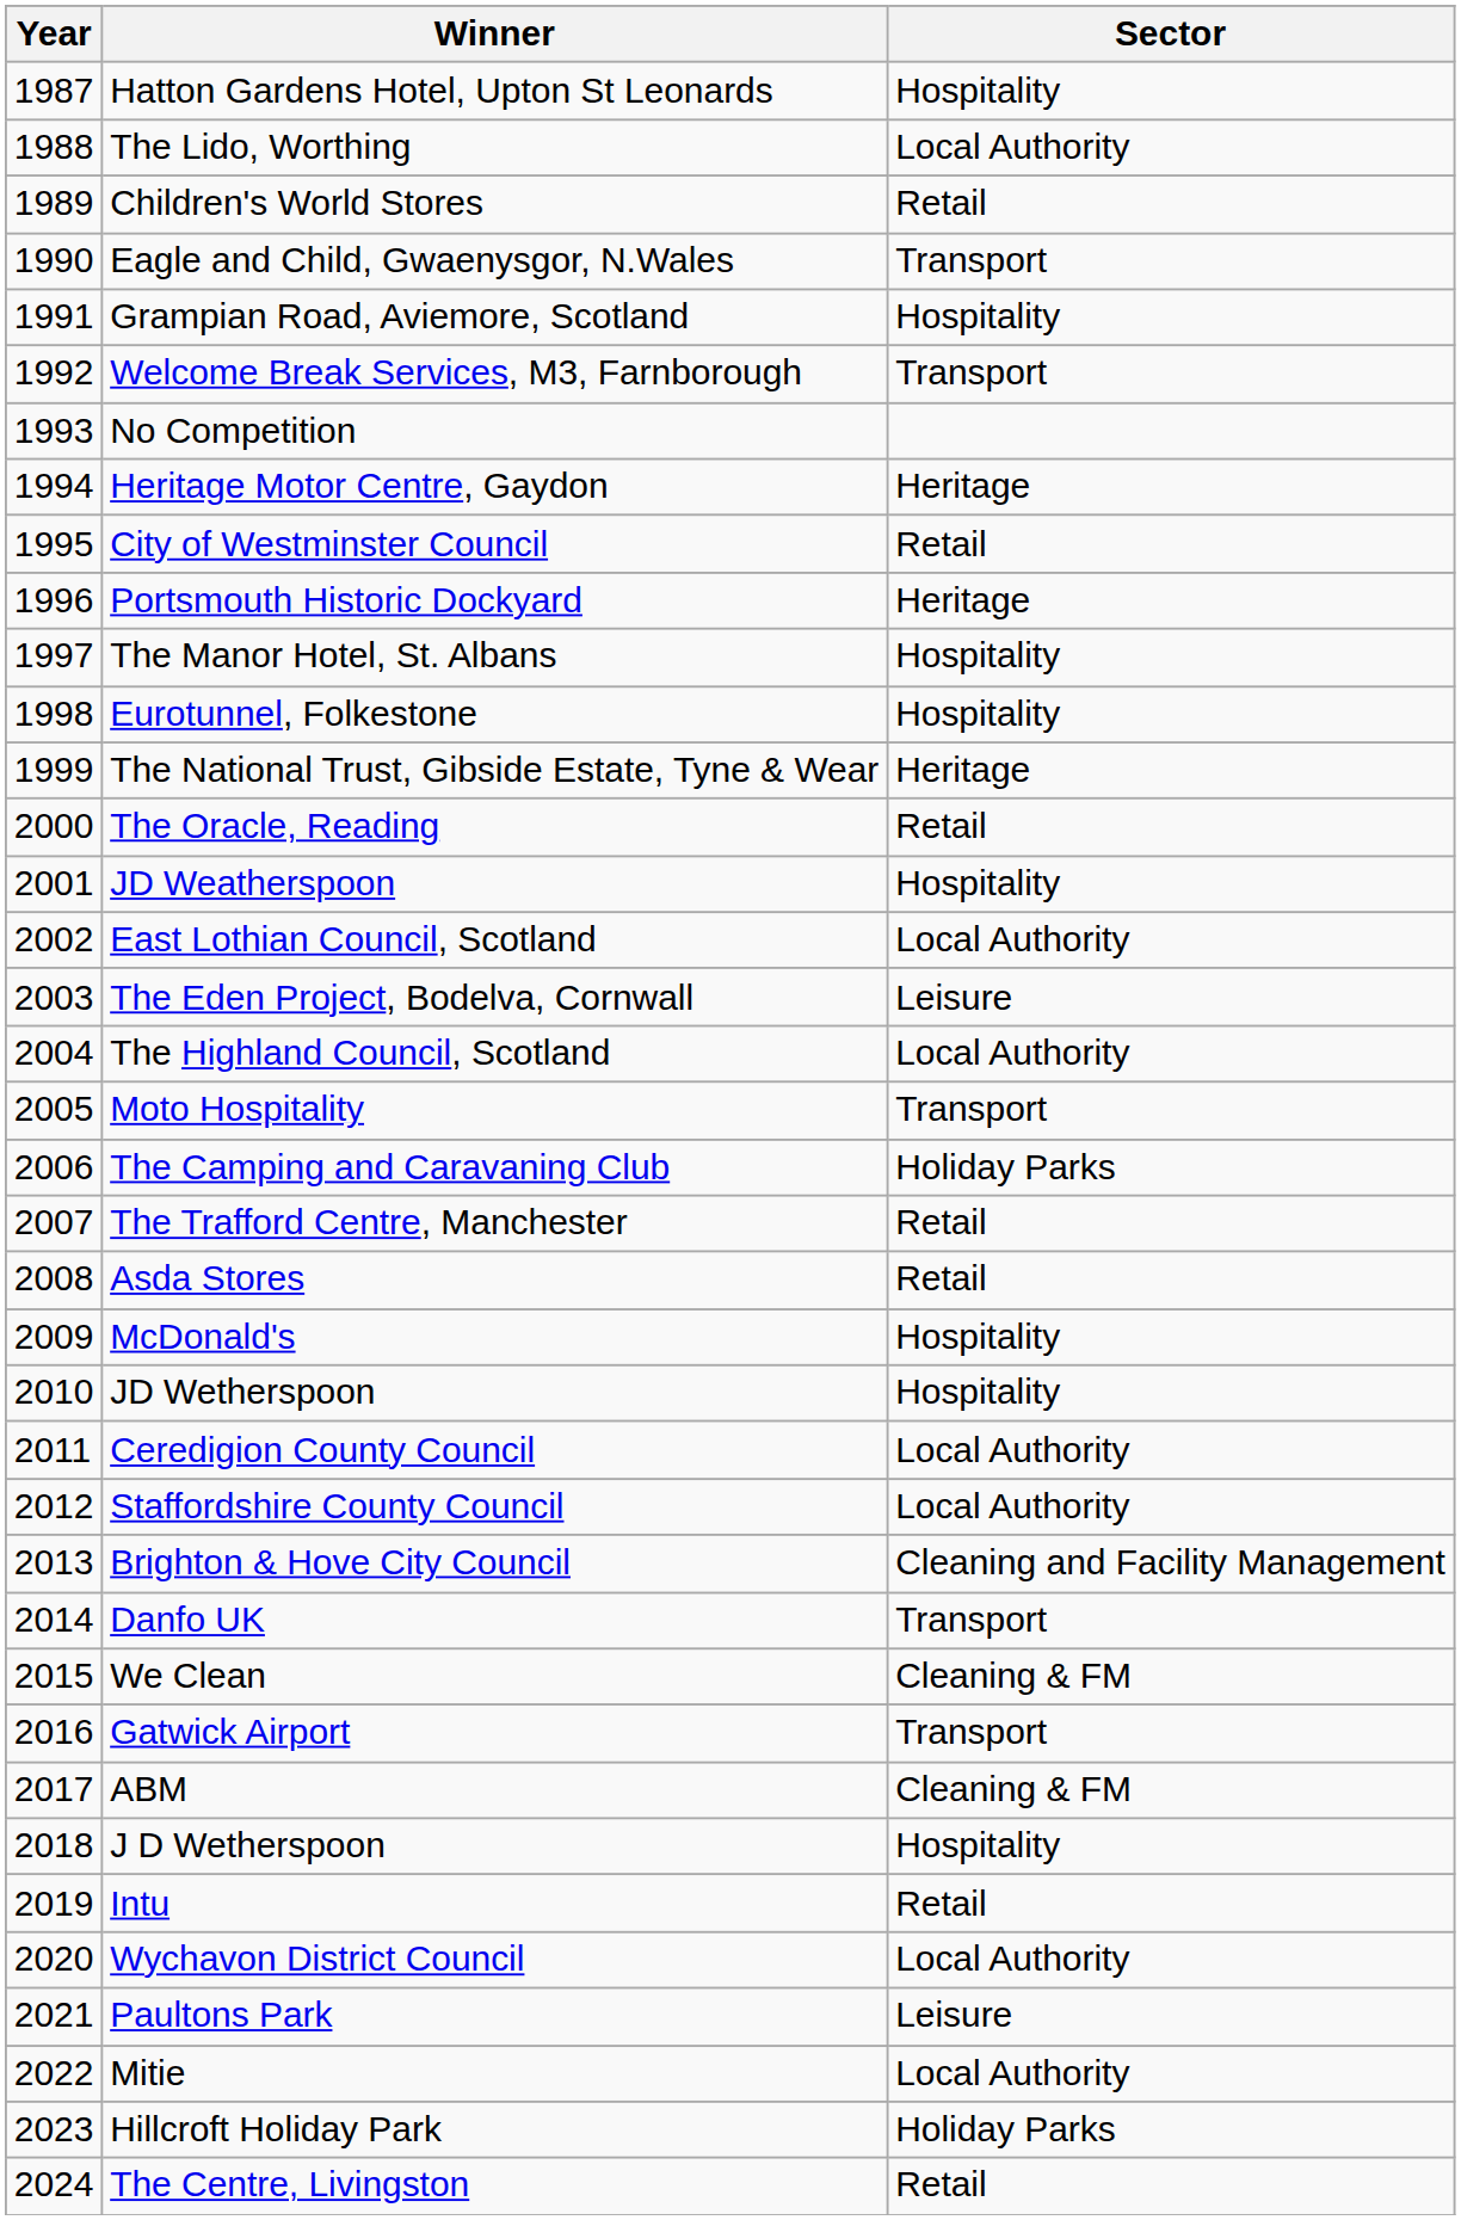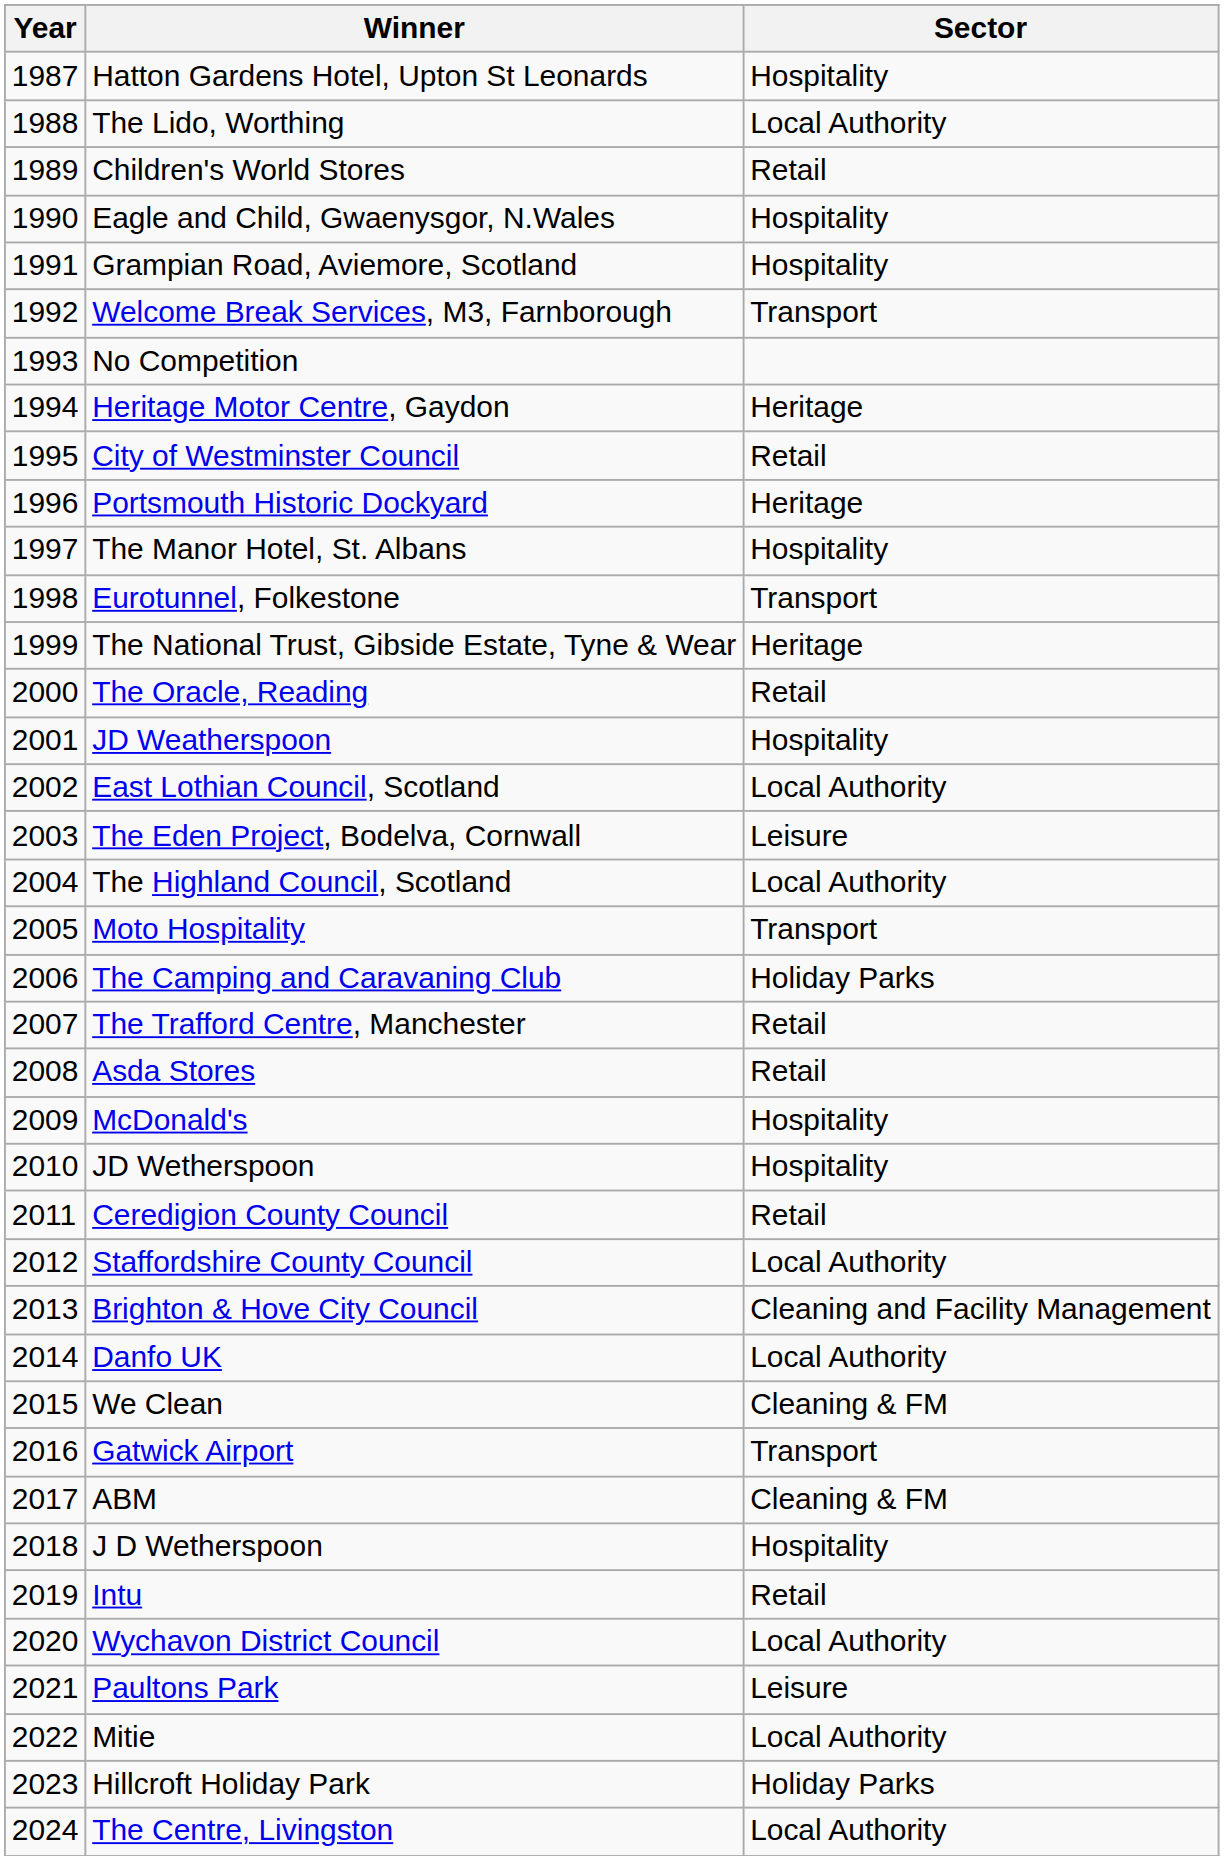Eagle and Child, Gwaenysgor, N.Wales | Sector: Transport -> Hospitality
Eurotunnel, Folkestone | Sector: Hospitality -> Transport
Ceredigion County Council | Sector: Local Authority -> Retail
Danfo UK | Sector: Transport -> Local Authority
The Centre, Livingston | Sector: Retail -> Local Authority
